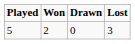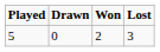columns swapped: Won <-> Drawn
